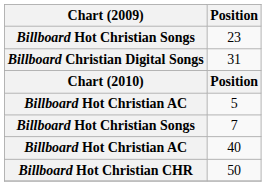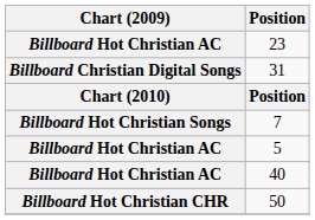23 | Chart (2009): Billboard Hot Christian Songs -> Billboard Hot Christian AC
rows swapped: 5 <-> 7
